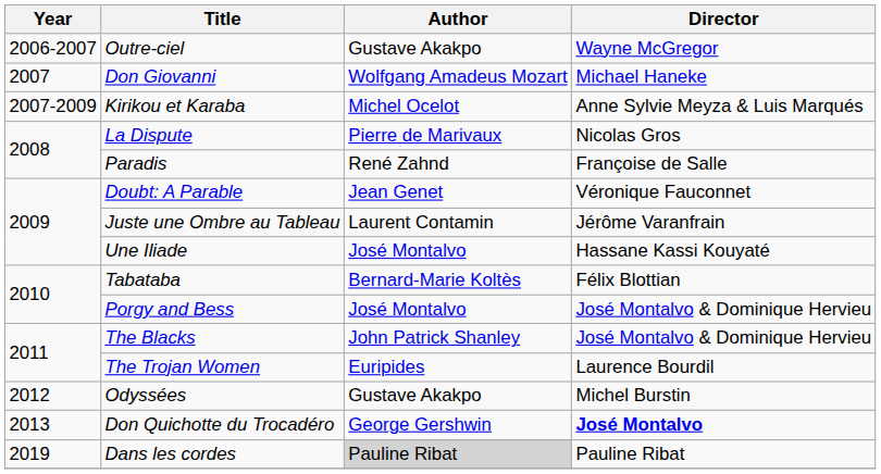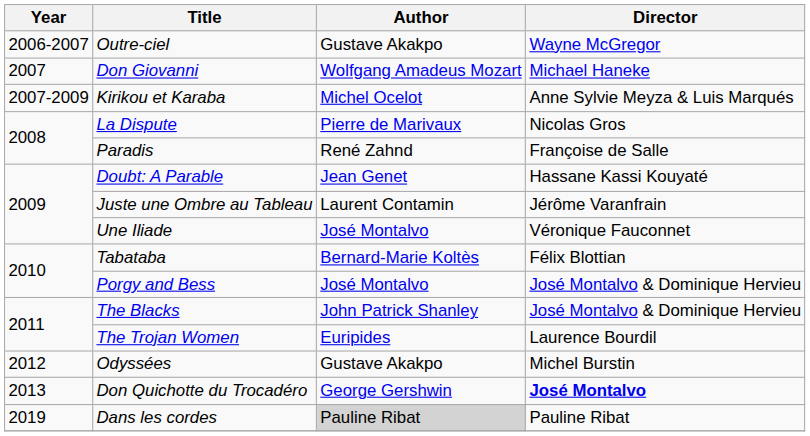Doubt: A Parable | Director: Véronique Fauconnet -> Hassane Kassi Kouyaté
Une Iliade | Director: Hassane Kassi Kouyaté -> Véronique Fauconnet
